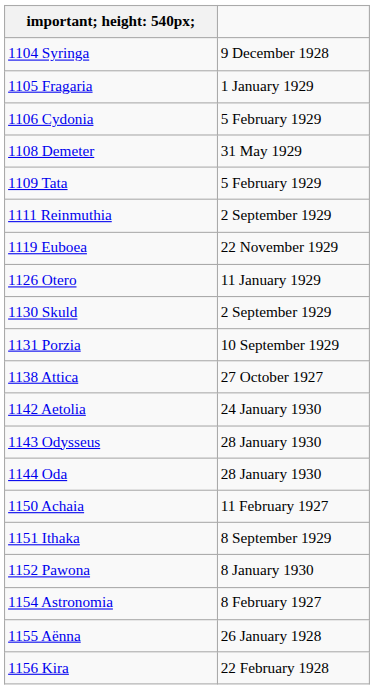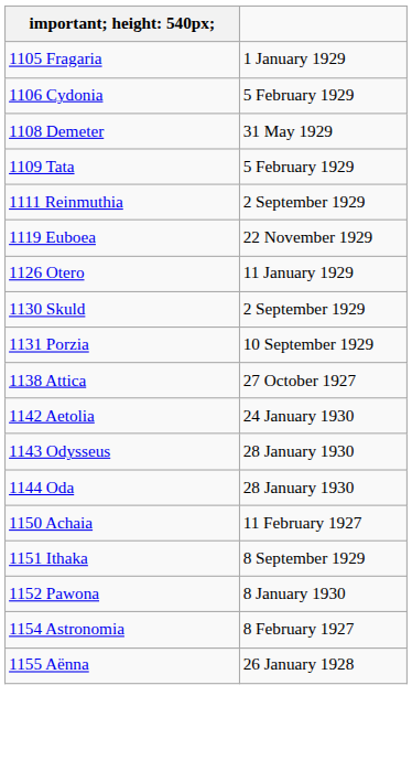- row: 1104 Syringa | 9 December 1928
- row: 1156 Kira | 22 February 1928
